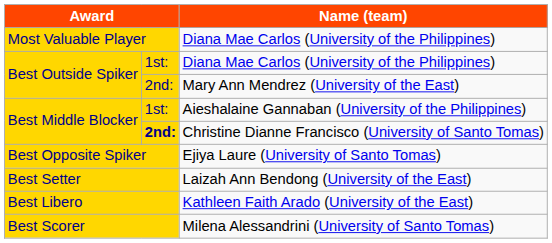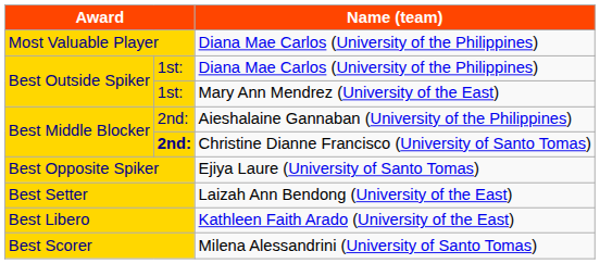Mary Ann Mendrez (University of the East) | column 2: 2nd: -> 1st:
Aieshalaine Gannaban (University of the Philippines) | column 2: 1st: -> 2nd:
